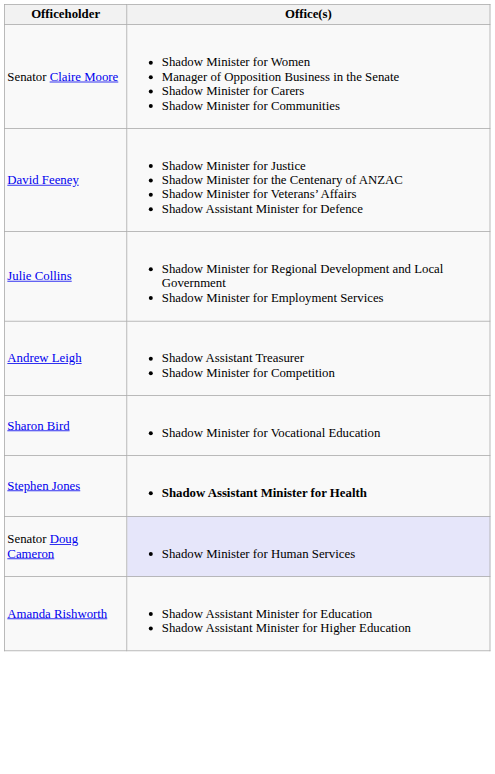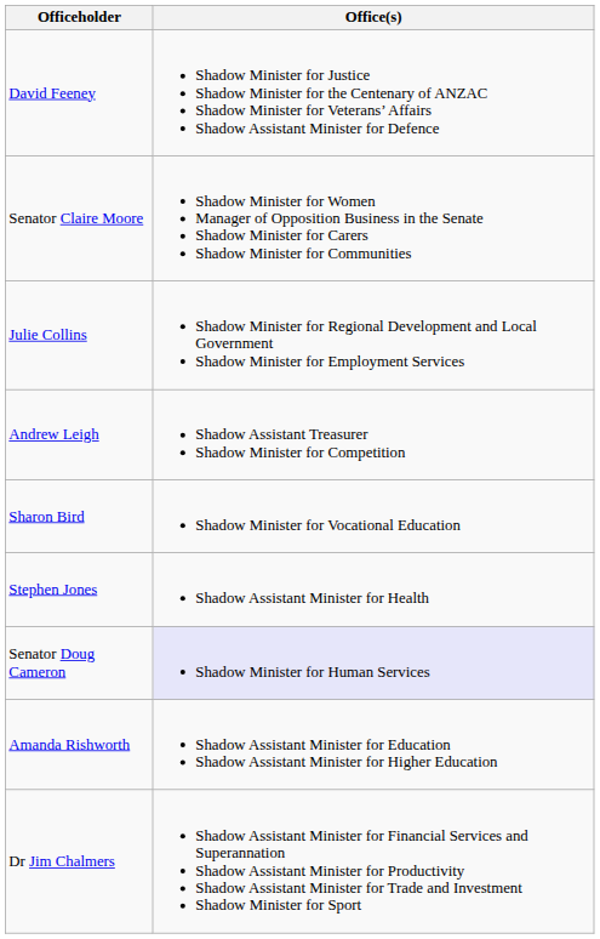rows swapped: Senator Claire Moore <-> David Feeney
Stephen Jones | Office(s): bold -> normal
+ row: Dr Jim Chalmers | Shadow Assistant Minister for Financial Services and Superannation Shadow Assistant Minister for Productivity Shadow Assistant Minister for Trade and Investment Shadow Minister for Sport
